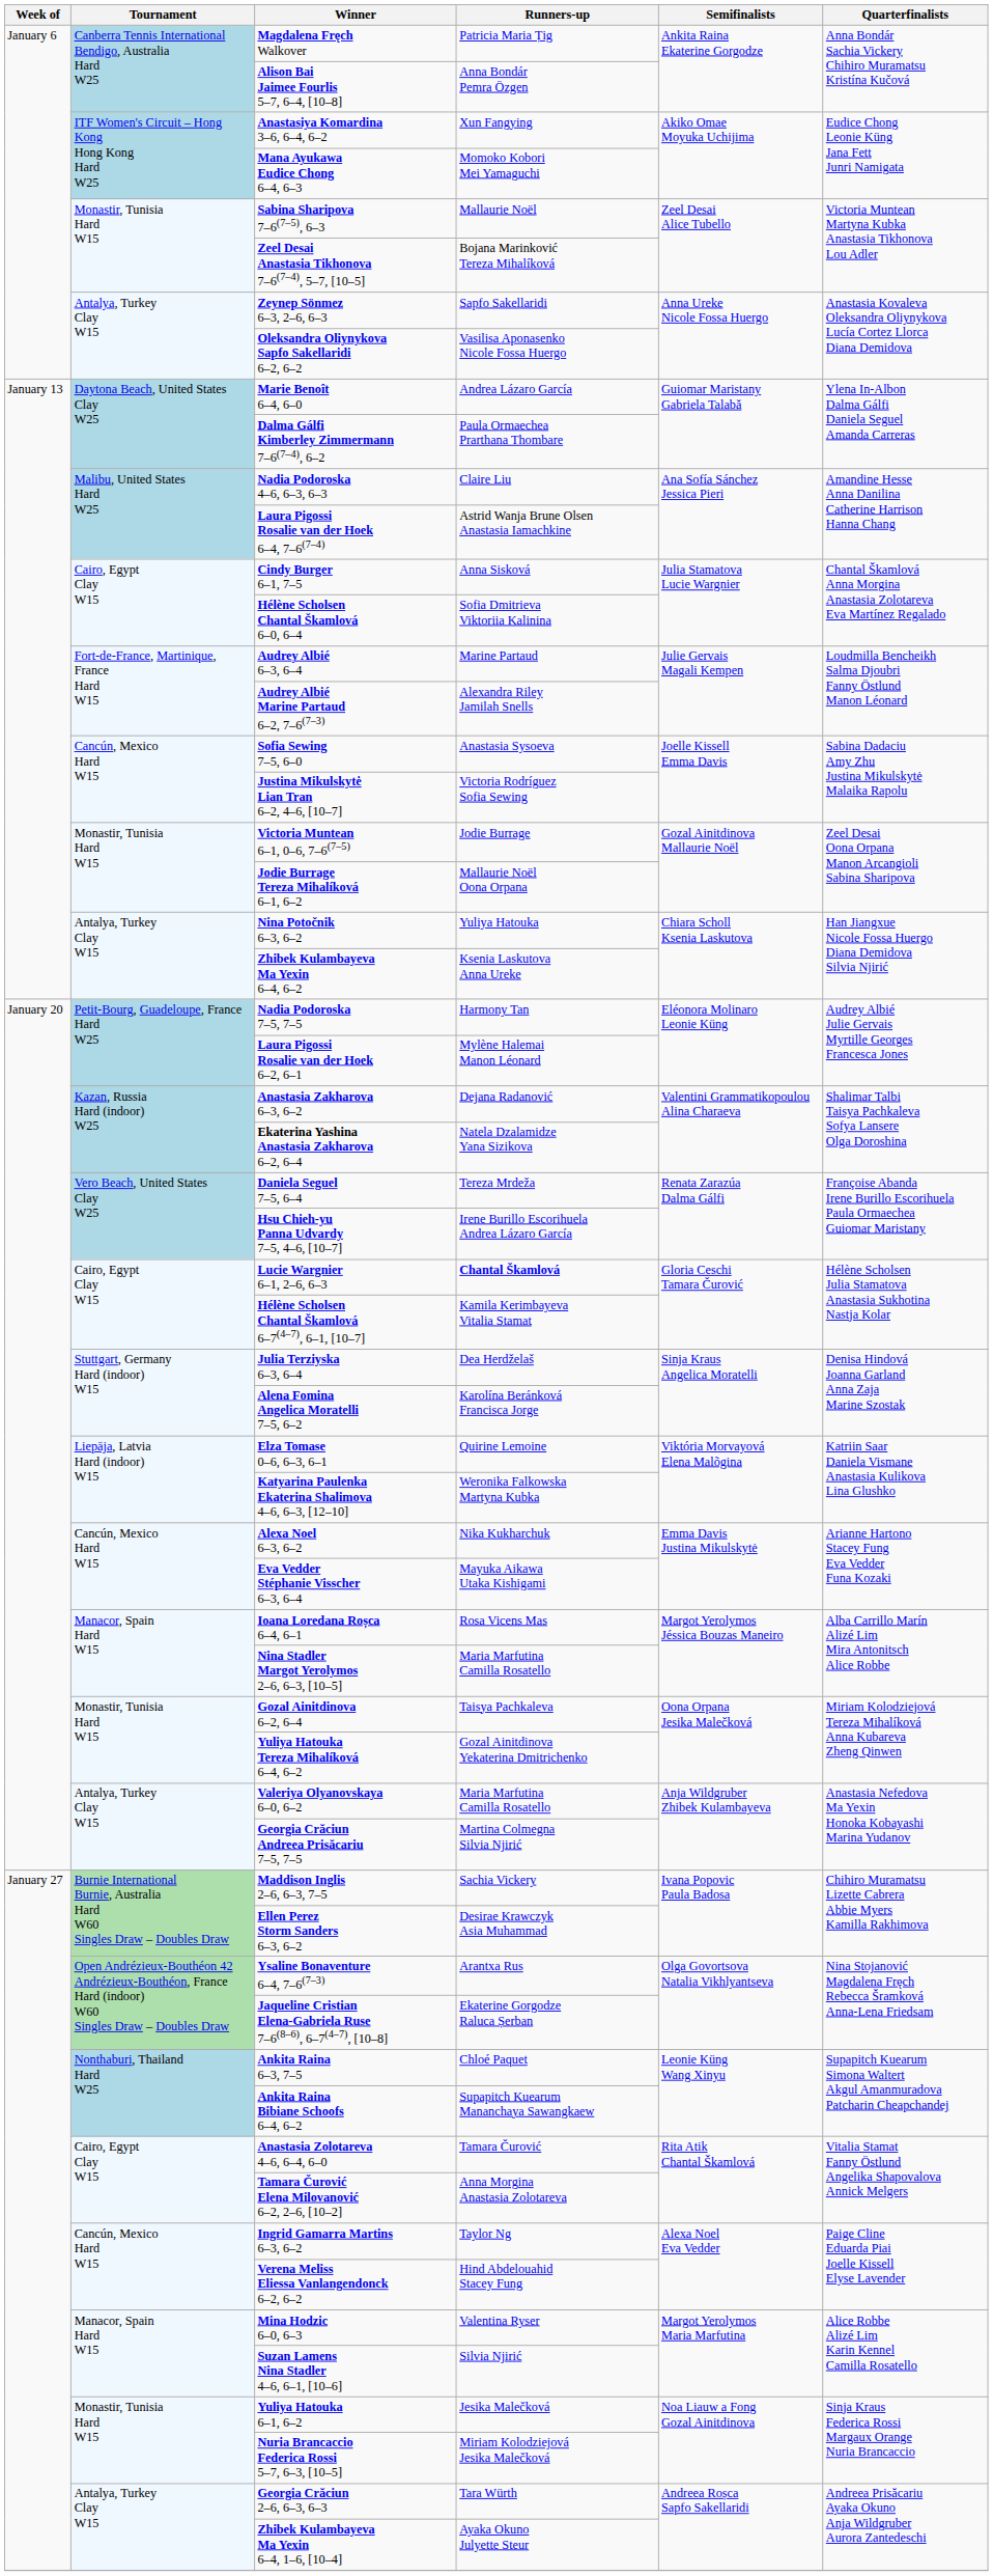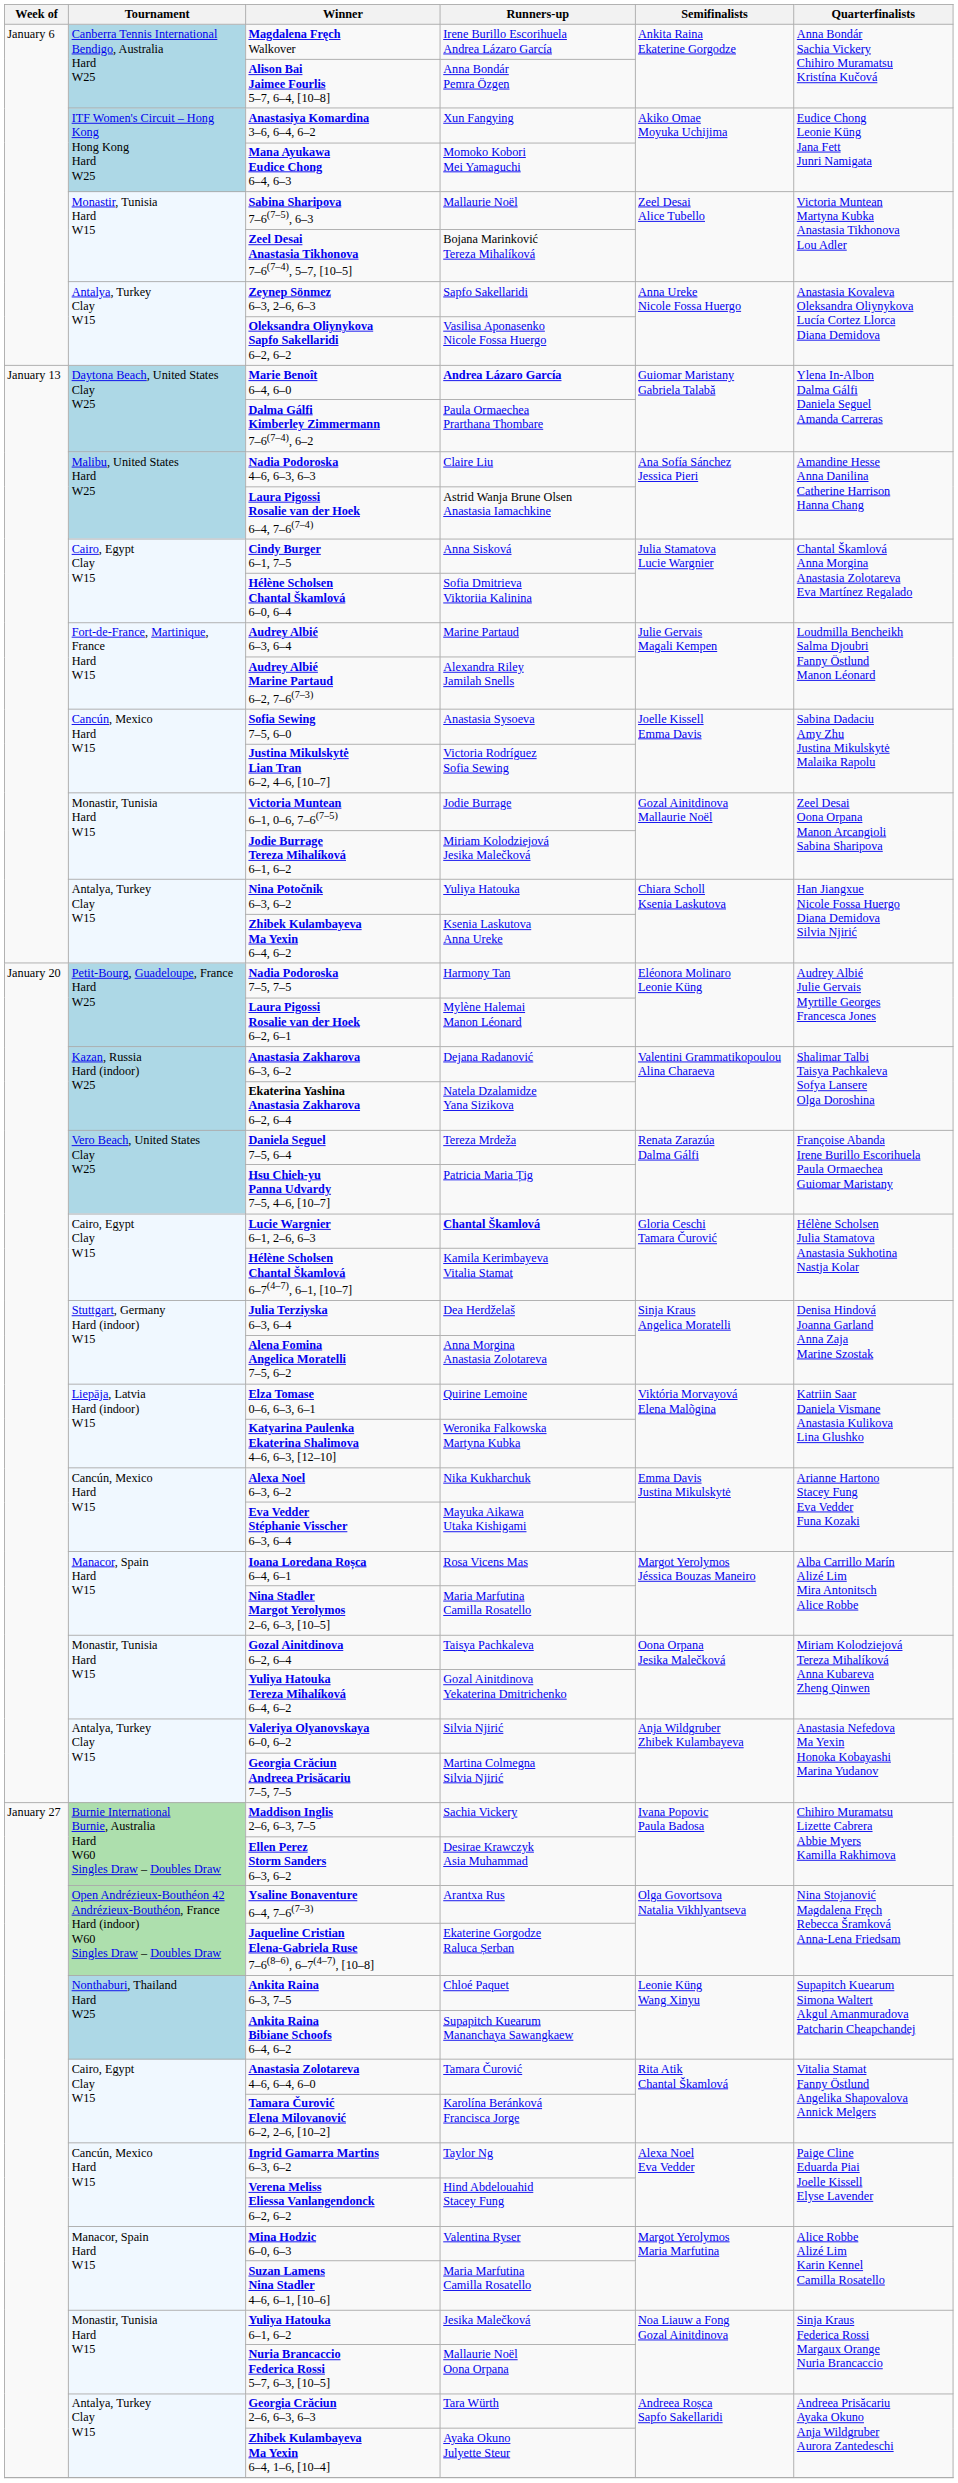Magdalena Fręch Walkover | Runners-up: Patricia Maria Țig -> Irene Burillo Escorihuela Andrea Lázaro García
Marie Benoît 6–4, 6–0 | Runners-up: normal -> bold
Jodie Burrage Tereza Mihalíková 6–1, 6–2 | Runners-up: Mallaurie Noël Oona Orpana -> Miriam Kolodziejová Jesika Malečková
Hsu Chieh-yu Panna Udvardy 7–5, 4–6, [10–7] | Runners-up: Irene Burillo Escorihuela Andrea Lázaro García -> Patricia Maria Țig
Alena Fomina Angelica Moratelli 7–5, 6–2 | Runners-up: Karolína Beránková Francisca Jorge -> Anna Morgina Anastasia Zolotareva
Valeriya Olyanovskaya 6–0, 6–2 | Runners-up: Maria Marfutina Camilla Rosatello -> Silvia Njirić
Tamara Čurović Elena Milovanović 6–2, 2–6, [10–2] | Runners-up: Anna Morgina Anastasia Zolotareva -> Karolína Beránková Francisca Jorge
Suzan Lamens Nina Stadler 4–6, 6–1, [10–6] | Runners-up: Silvia Njirić -> Maria Marfutina Camilla Rosatello
Nuria Brancaccio Federica Rossi 5–7, 6–3, [10–5] | Runners-up: Miriam Kolodziejová Jesika Malečková -> Mallaurie Noël Oona Orpana
